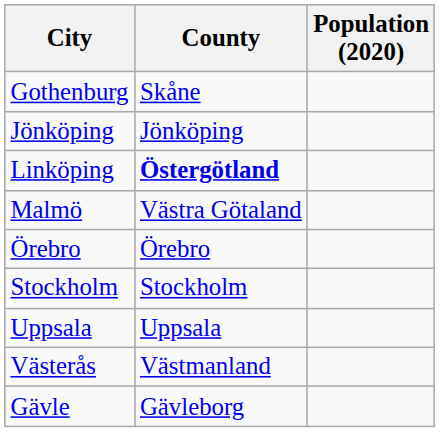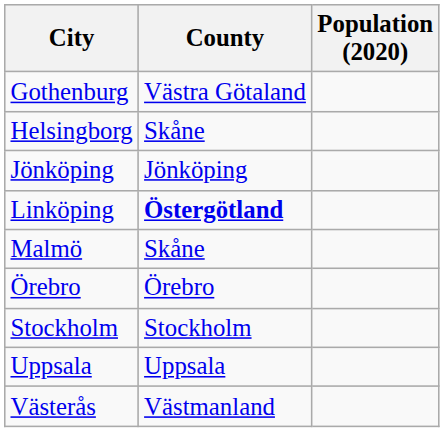Gothenburg | County: Skåne -> Västra Götaland
+ row: Helsingborg | Skåne
Malmö | County: Västra Götaland -> Skåne
- row: Gävle | Gävleborg
